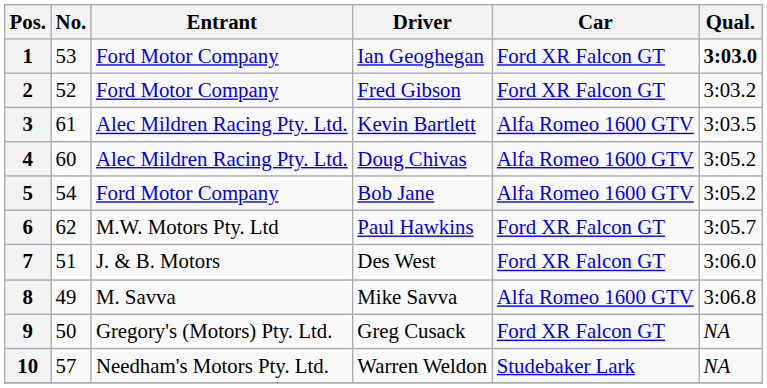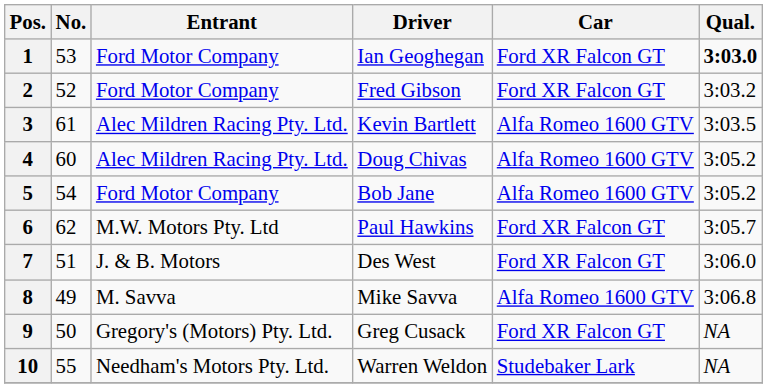10 | No.: 57 -> 55
